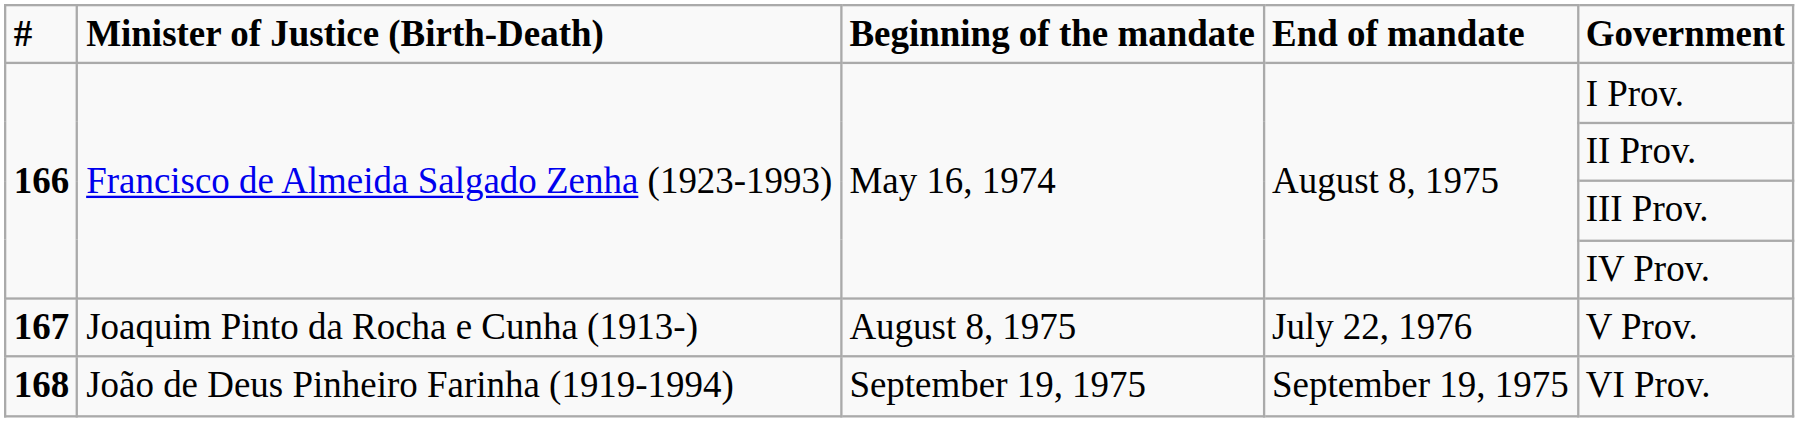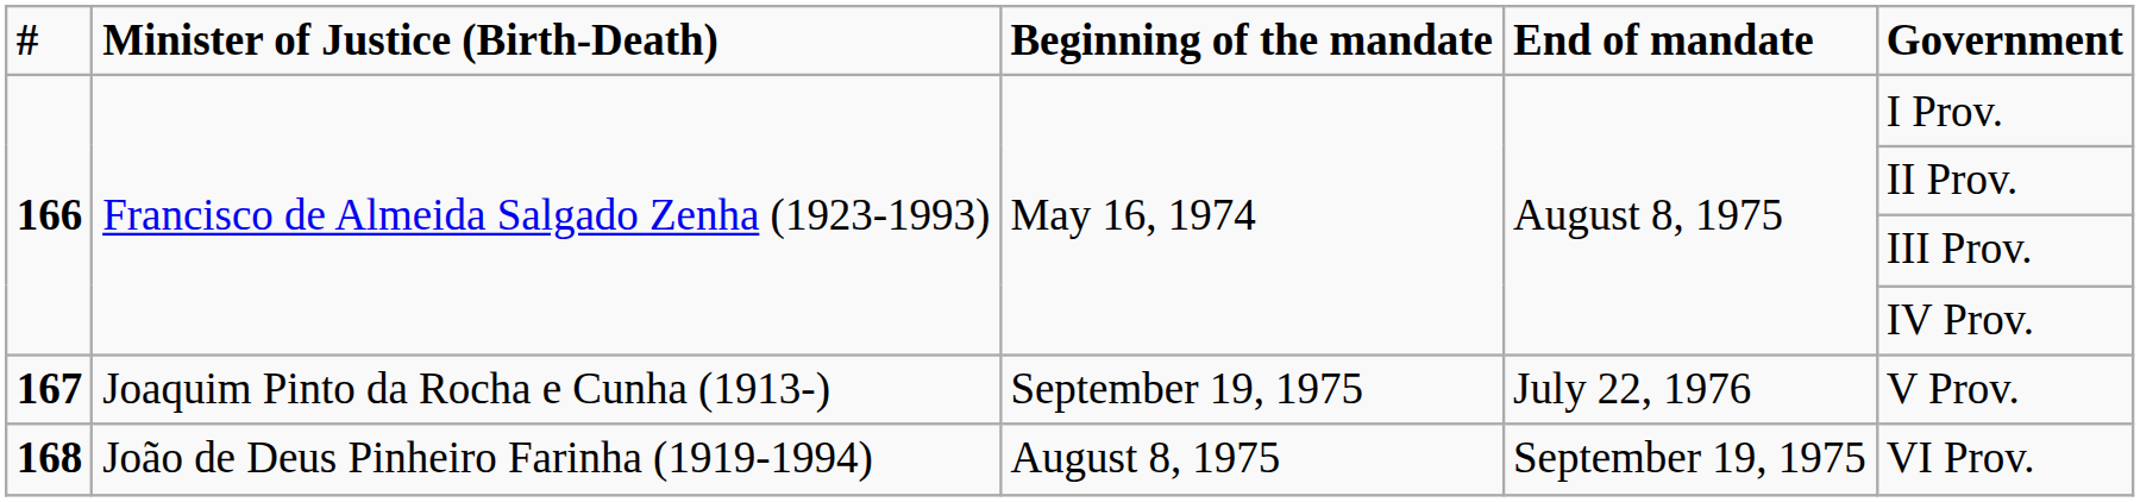167 | Beginning of the mandate: August 8, 1975 -> September 19, 1975
168 | Beginning of the mandate: September 19, 1975 -> August 8, 1975
